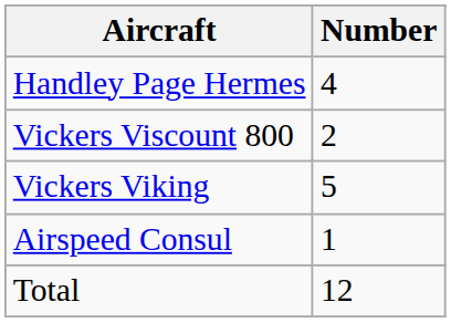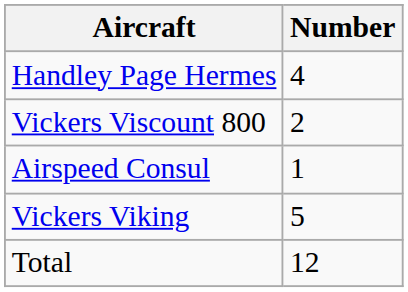rows swapped: Vickers Viking <-> Airspeed Consul
